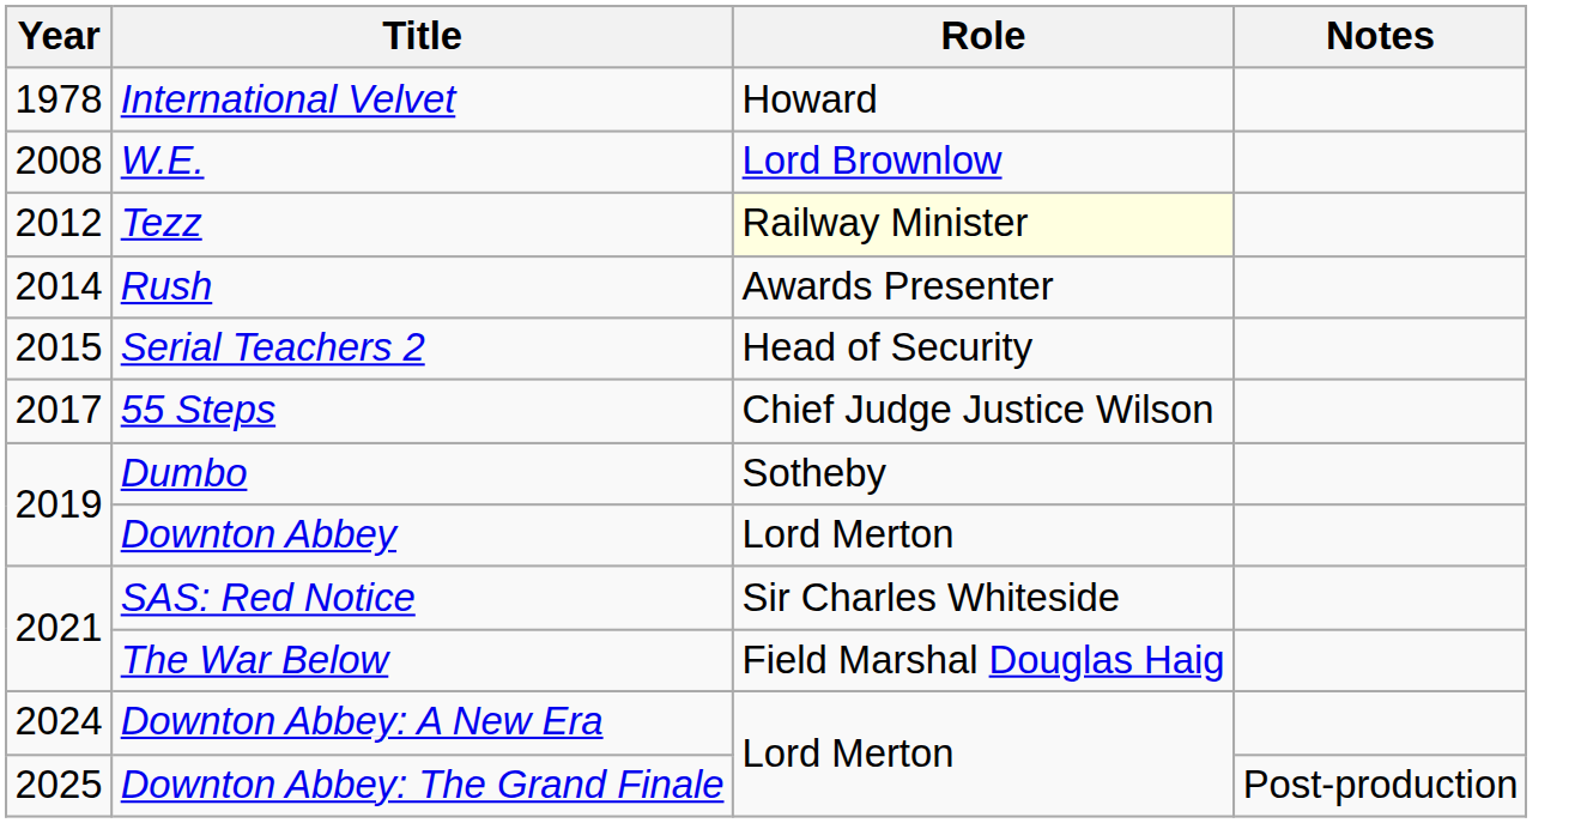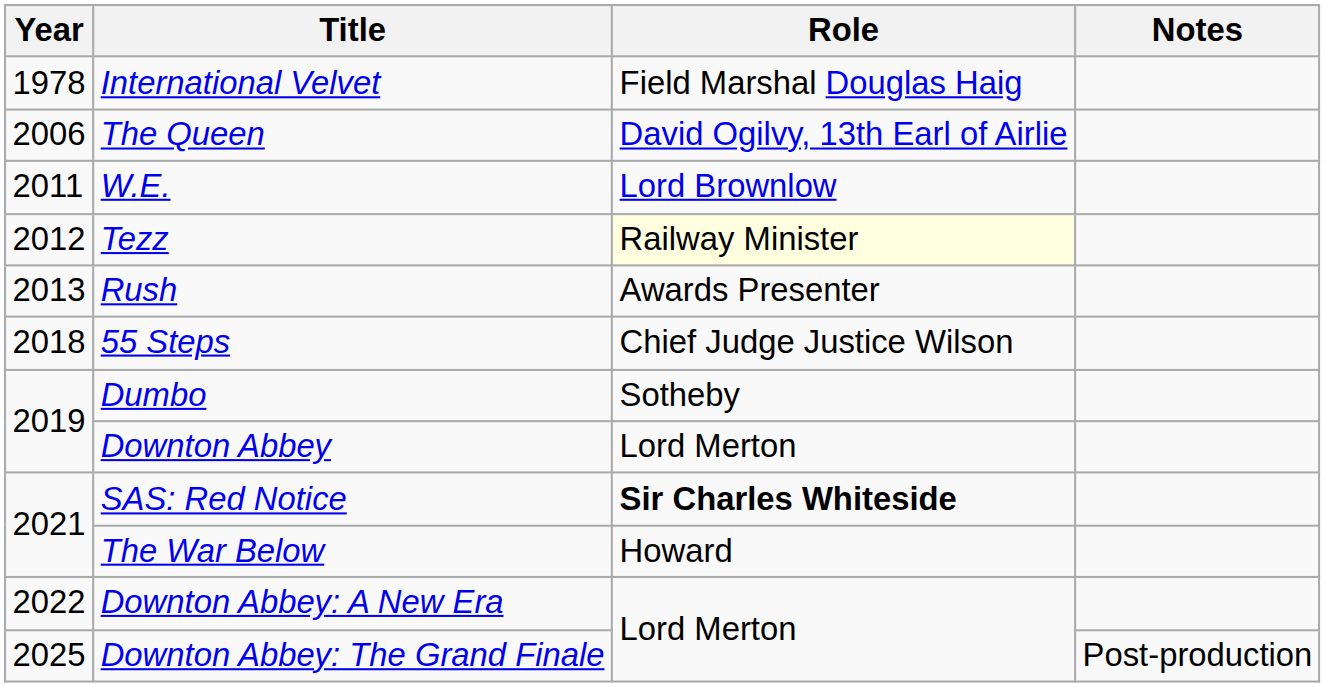International Velvet | Role: Howard -> Field Marshal Douglas Haig
+ row: 2006 | The Queen | David Ogilvy, 13th Earl of Airlie
W.E. | Year: 2008 -> 2011
Rush | Year: 2014 -> 2013
- row: 2015 | Serial Teachers 2 | Head of Security
55 Steps | Year: 2017 -> 2018
SAS: Red Notice | Role: normal -> bold
The War Below | Role: Field Marshal Douglas Haig -> Howard
Downton Abbey: A New Era | Year: 2024 -> 2022
